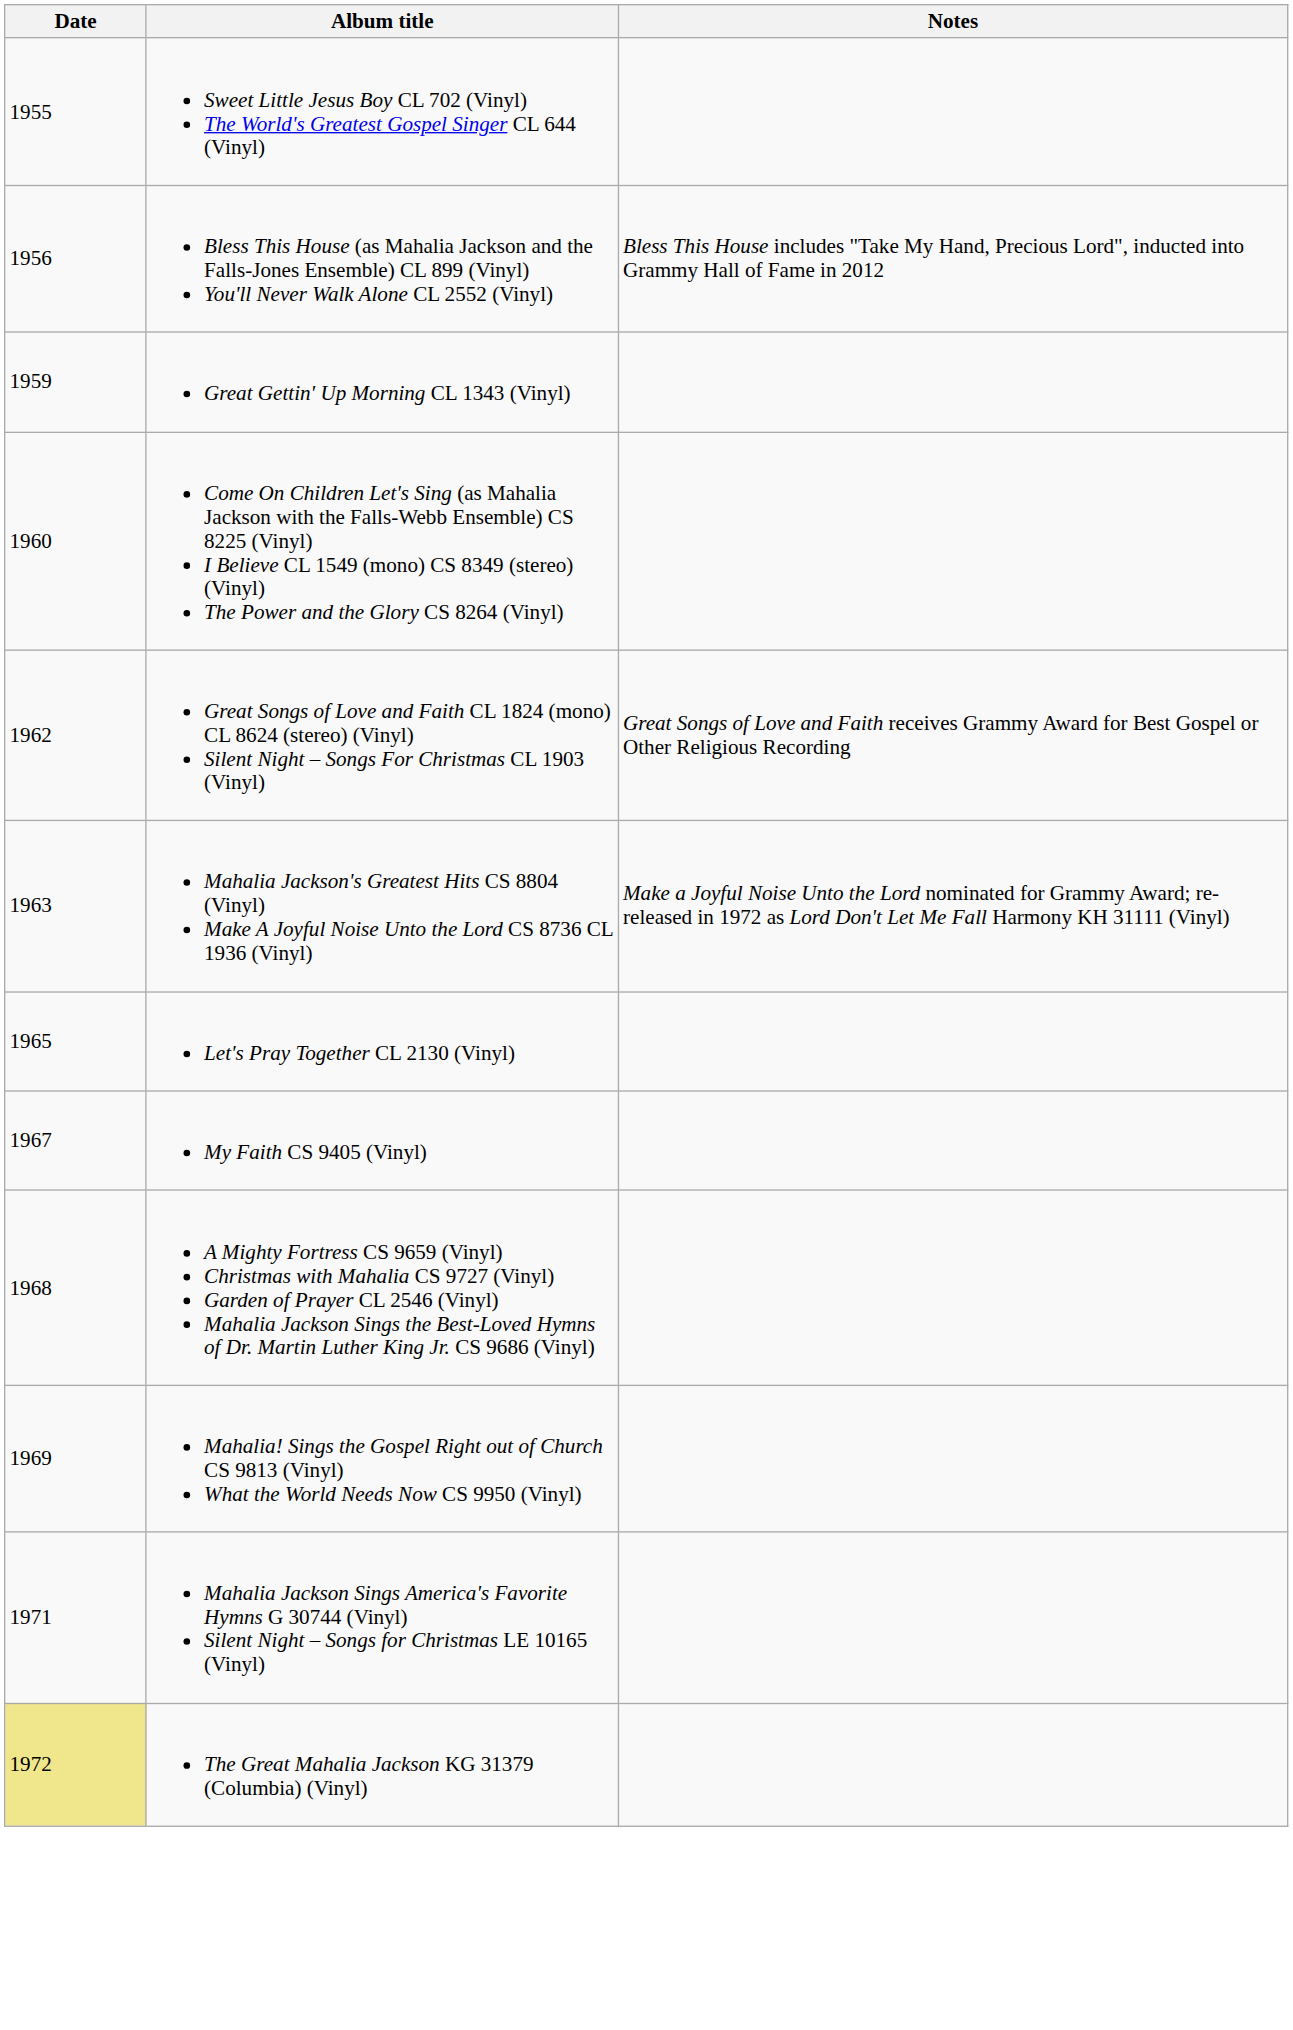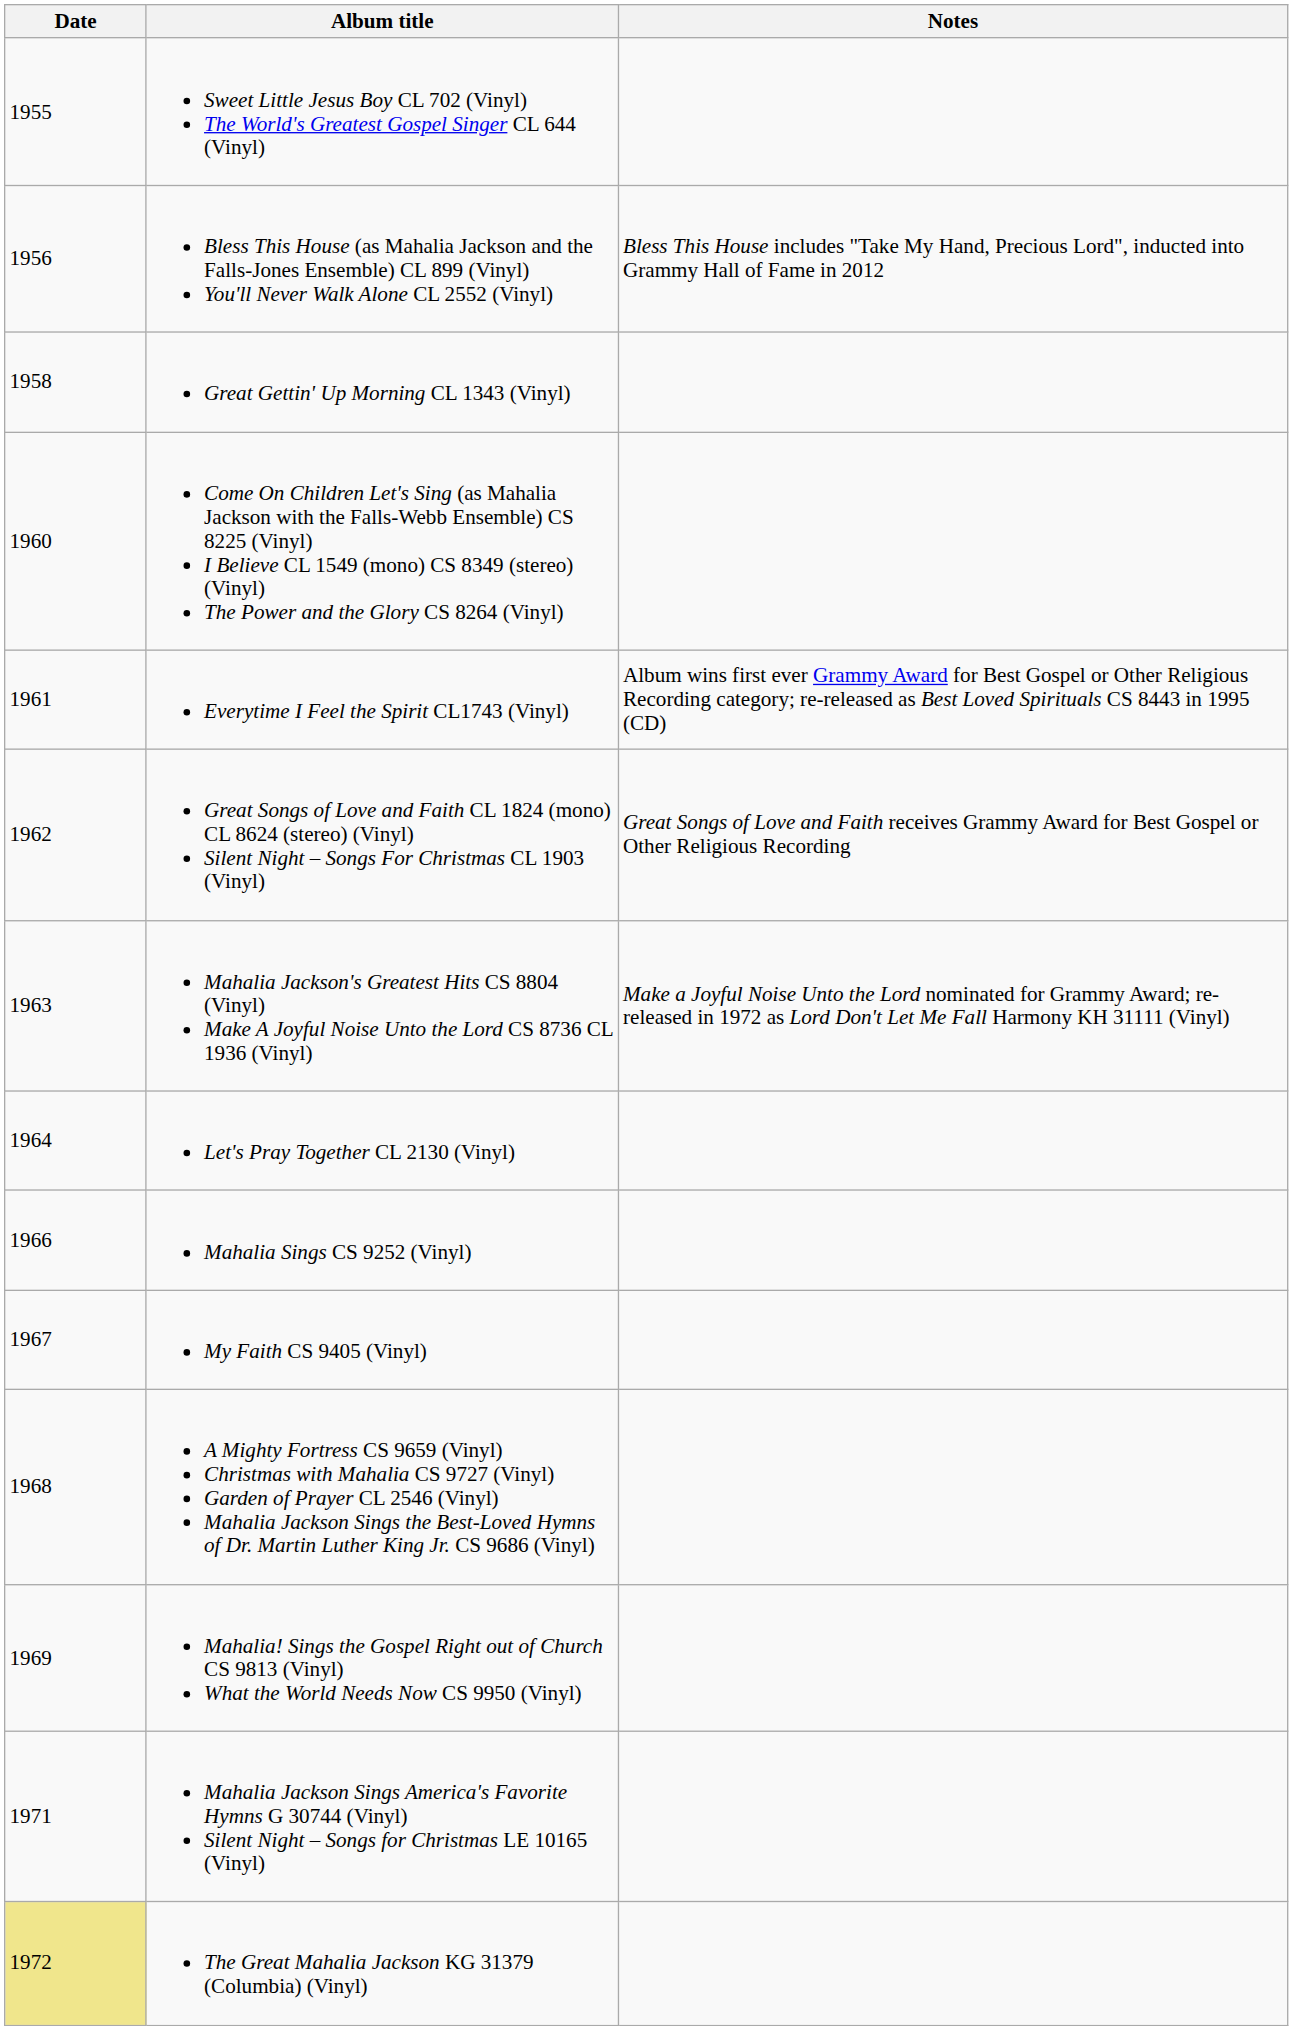Great Gettin' Up Morning CL 1343 (Vinyl) | Date: 1959 -> 1958
+ row: 1961 | Everytime I Feel the Spirit CL1743 (Vinyl) | Album wins first ever Grammy Award for Best Gospel or Other Religious Recording category; re-released as Best Loved Spirituals CS 8443 in 1995 (CD)
Let's Pray Together CL 2130 (Vinyl) | Date: 1965 -> 1964
+ row: 1966 | Mahalia Sings CS 9252 (Vinyl)
